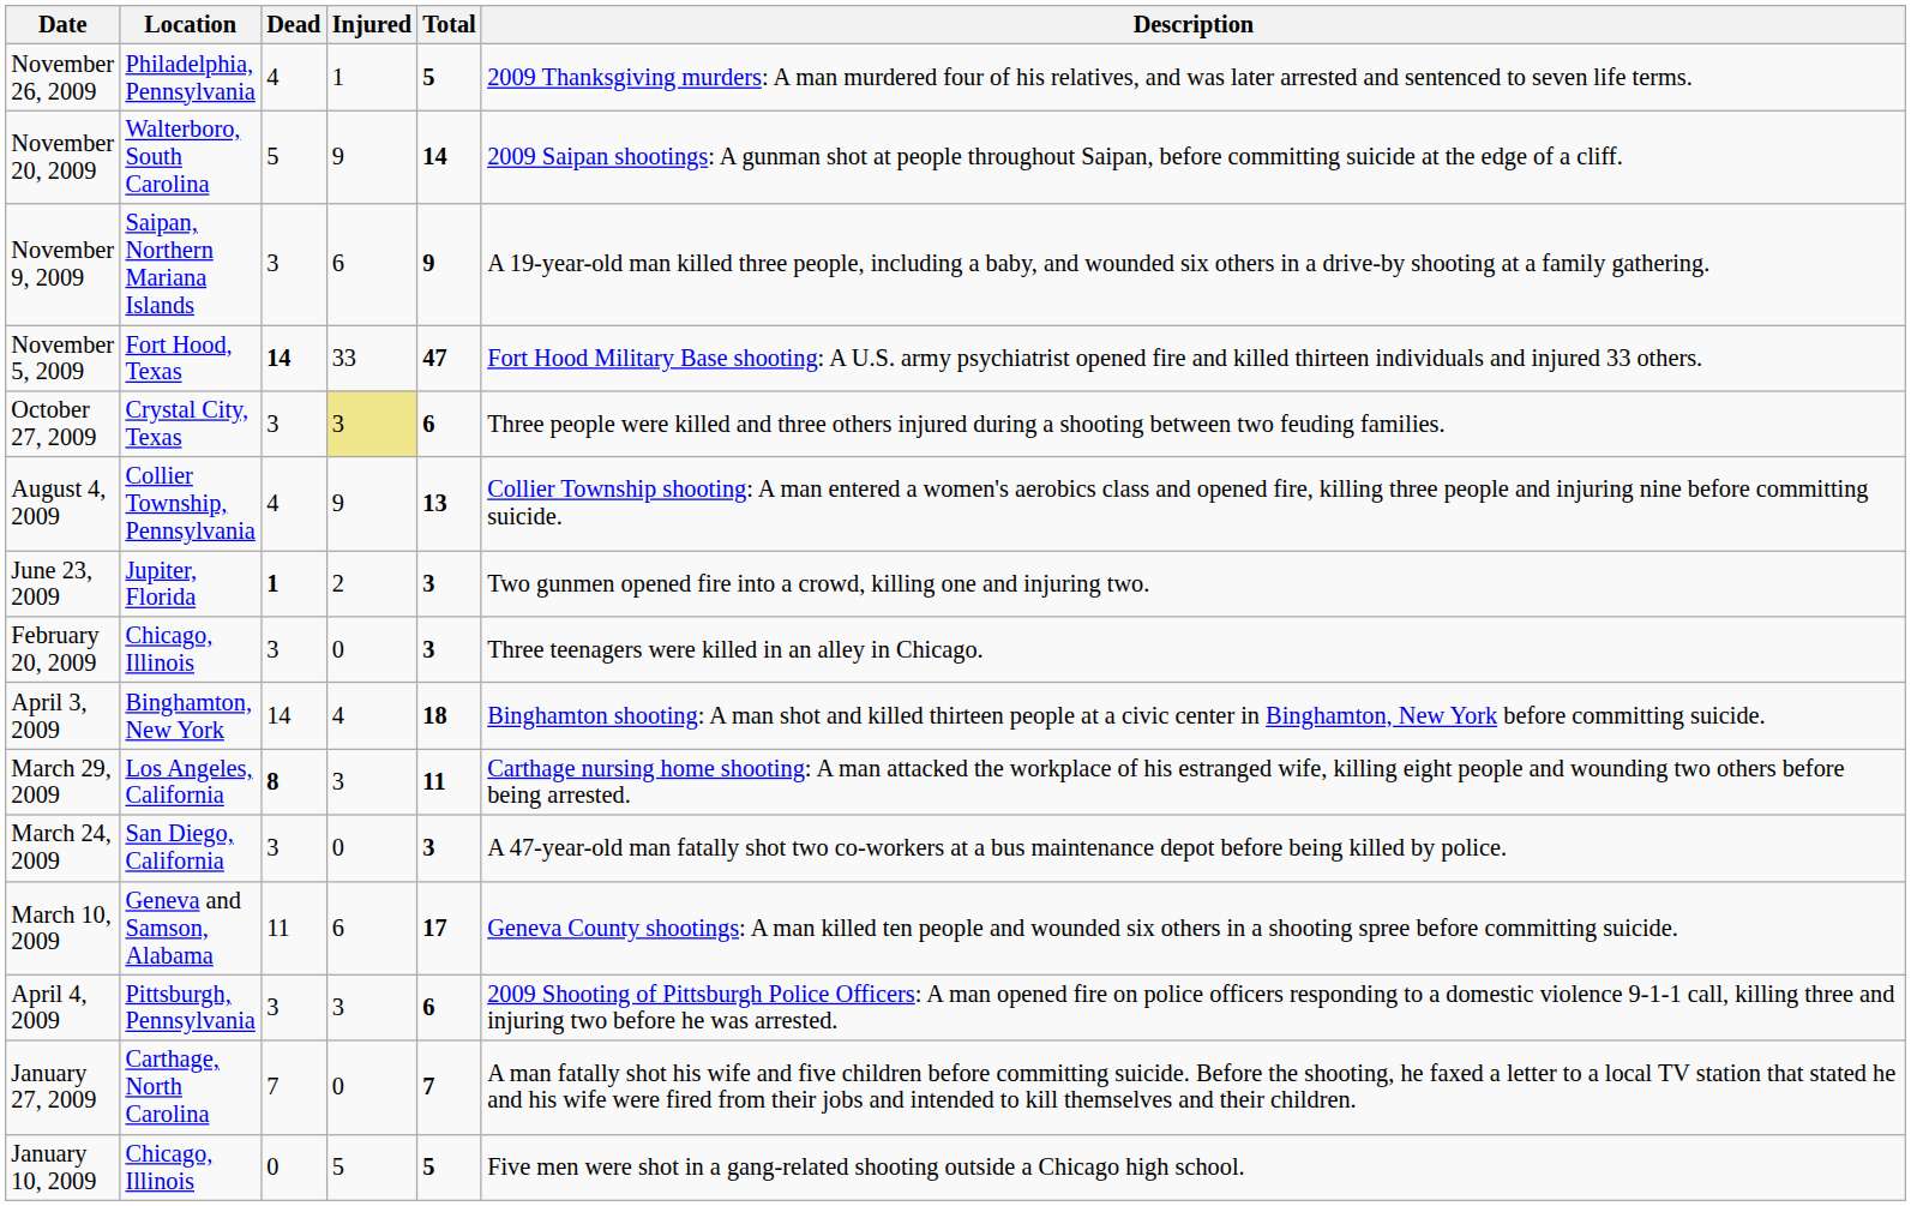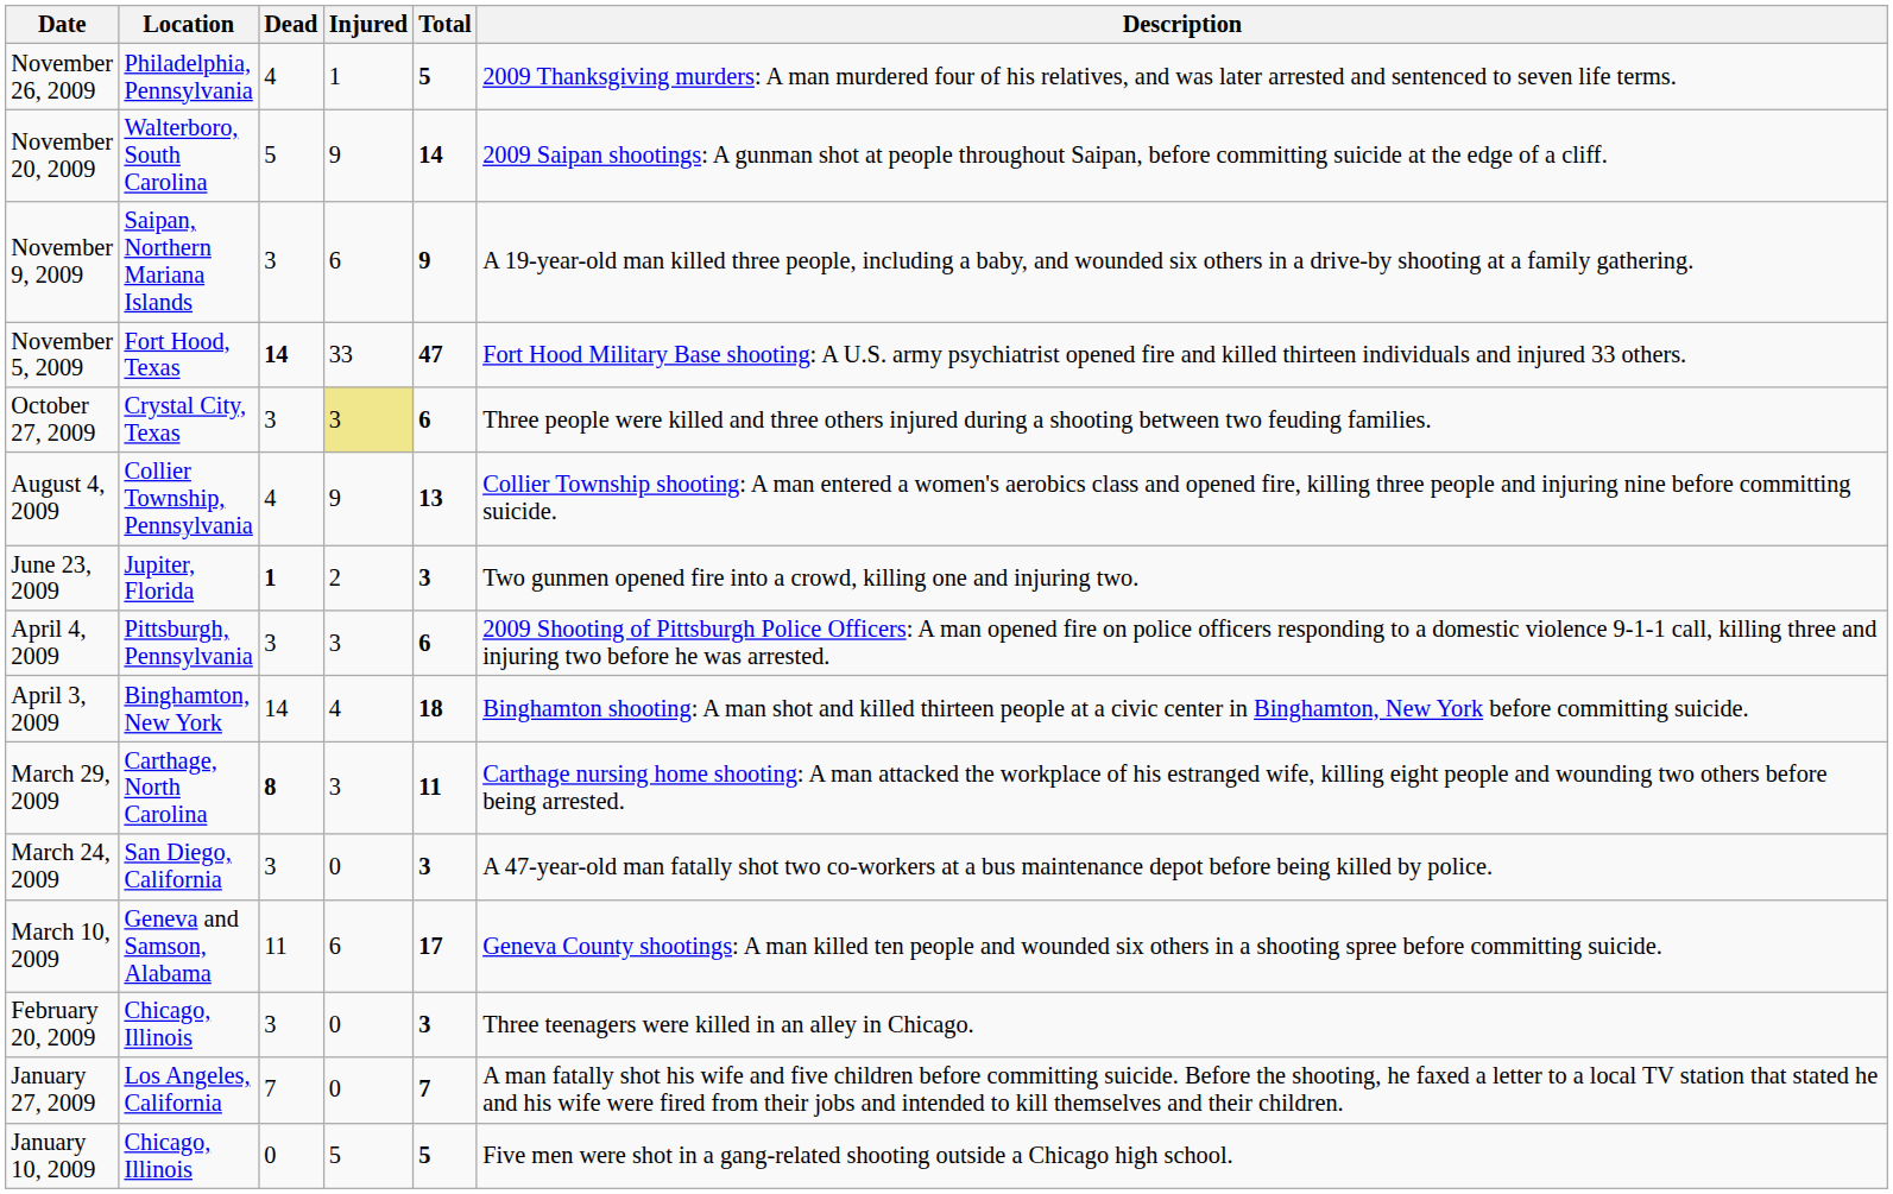rows swapped: April 4, 2009 <-> February 20, 2009
March 29, 2009 | Location: Los Angeles, California -> Carthage, North Carolina
January 27, 2009 | Location: Carthage, North Carolina -> Los Angeles, California
